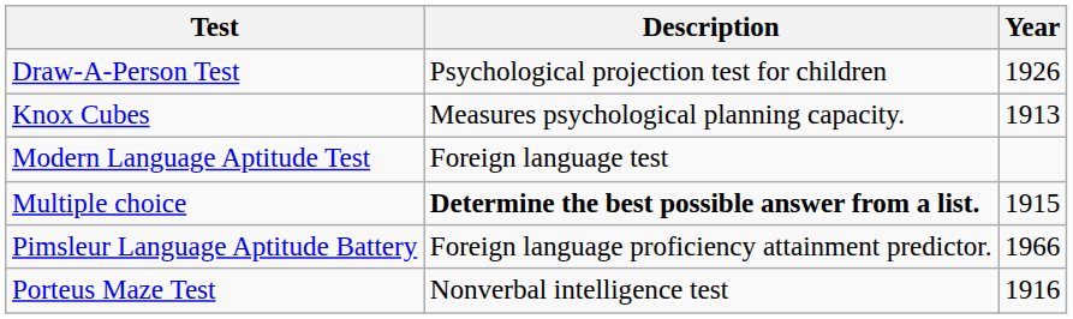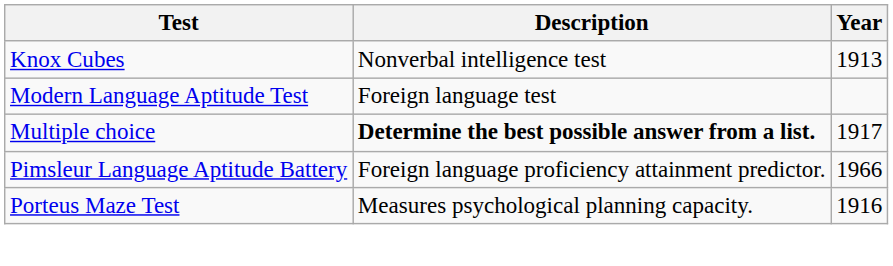- row: Draw-A-Person Test | Psychological projection test for children | 1926
Knox Cubes | Description: Measures psychological planning capacity. -> Nonverbal intelligence test
Multiple choice | Year: 1915 -> 1917
Porteus Maze Test | Description: Nonverbal intelligence test -> Measures psychological planning capacity.
